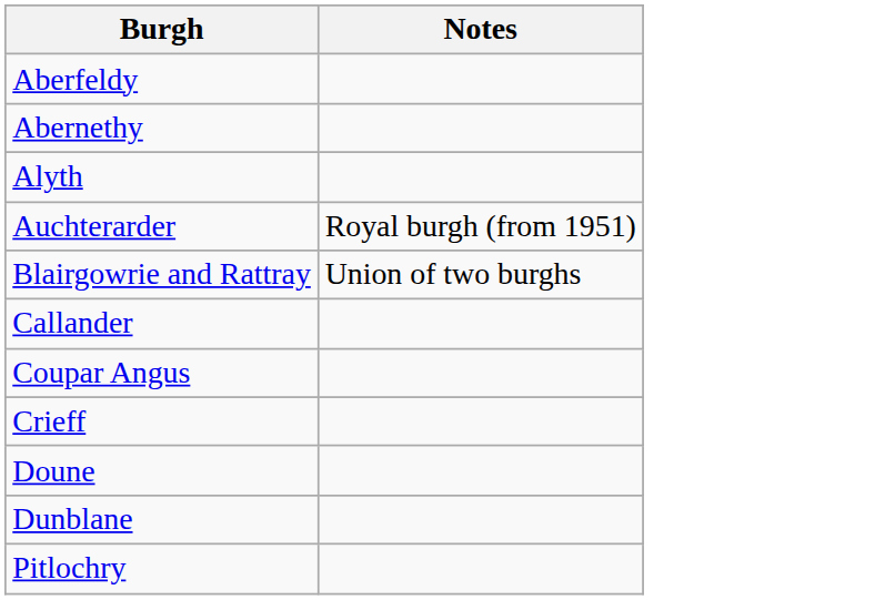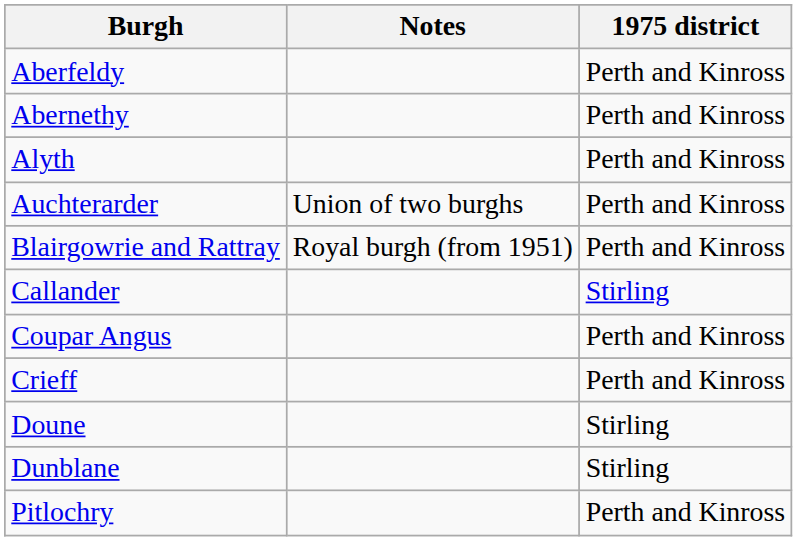+ column: 1975 district | Perth and Kinross | Perth and Kinross | Perth and Kinross | Perth and Kinross | Perth and Kinross | Stirling | Perth and Kinross | Perth and Kinross | Stirling | Stirling | Perth and Kinross
Auchterarder | Notes: Royal burgh (from 1951) -> Union of two burghs
Blairgowrie and Rattray | Notes: Union of two burghs -> Royal burgh (from 1951)
